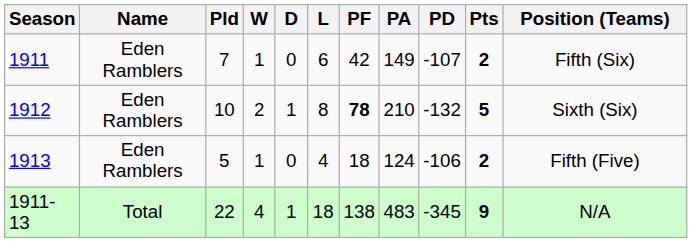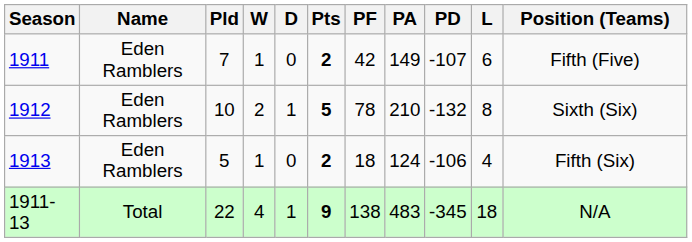columns swapped: L <-> Pts
1911 | Position (Teams): Fifth (Six) -> Fifth (Five)
1912 | PF: bold -> normal
1913 | Position (Teams): Fifth (Five) -> Fifth (Six)
